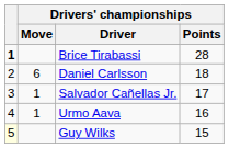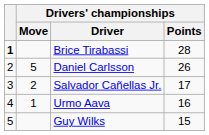Daniel Carlsson | Drivers' championships / Move: 6 -> 5
Daniel Carlsson | Drivers' championships / Points: 18 -> 26
Salvador Cañellas Jr. | Drivers' championships / Move: 1 -> 2
Guy Wilks | column 1: lightyellow background -> no background
